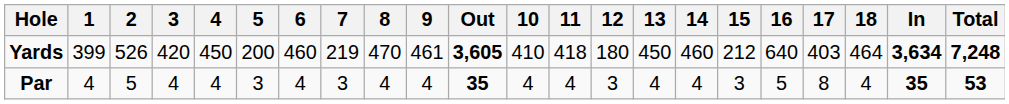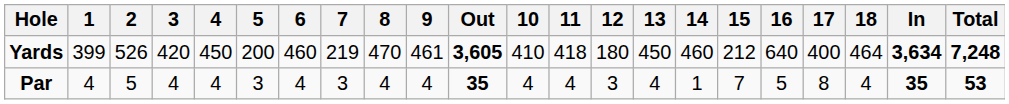Yards | 17: 403 -> 400
Par | 14: 4 -> 1
Par | 15: 3 -> 7
